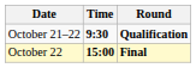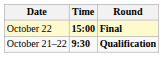rows swapped: October 21–22 <-> October 22
